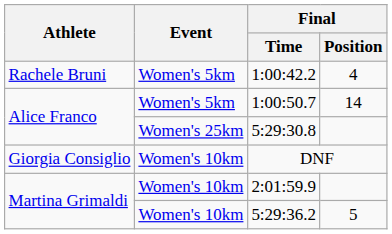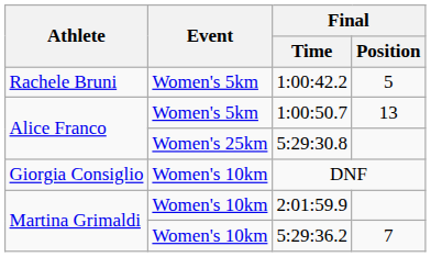1:00:42.2 | Final / Position: 4 -> 5
1:00:50.7 | Final / Position: 14 -> 13
5:29:36.2 | Final / Position: 5 -> 7
